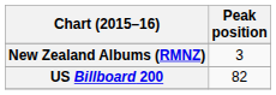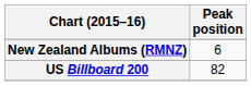New Zealand Albums (RMNZ) | Peak position: 3 -> 6
